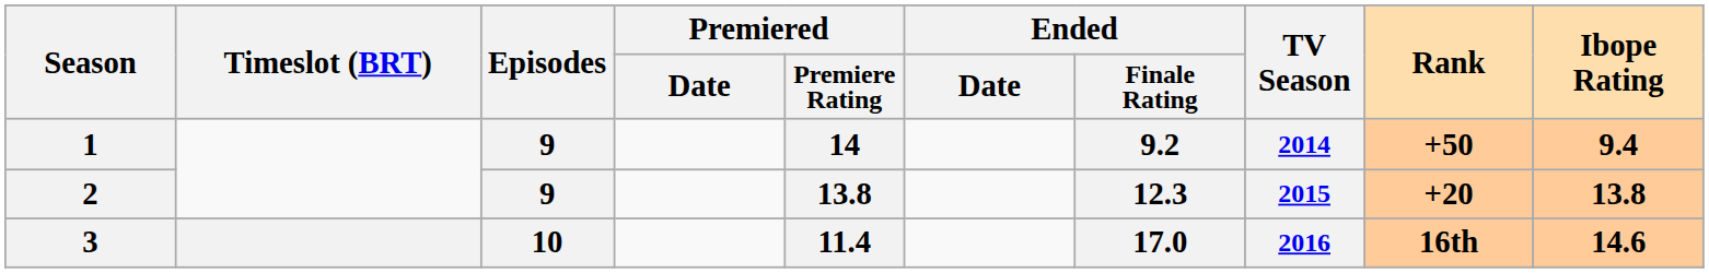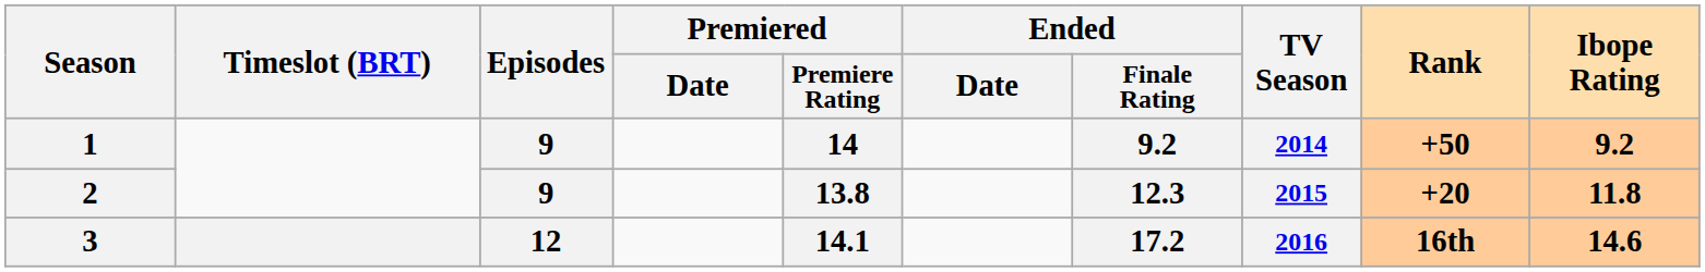1 | Ibope Rating: 9.4 -> 9.2
2 | Ibope Rating: 13.8 -> 11.8
3 | Episodes: 10 -> 12
3 | Premiered / Premiere Rating: 11.4 -> 14.1
3 | Ended / Finale Rating: 17.0 -> 17.2
